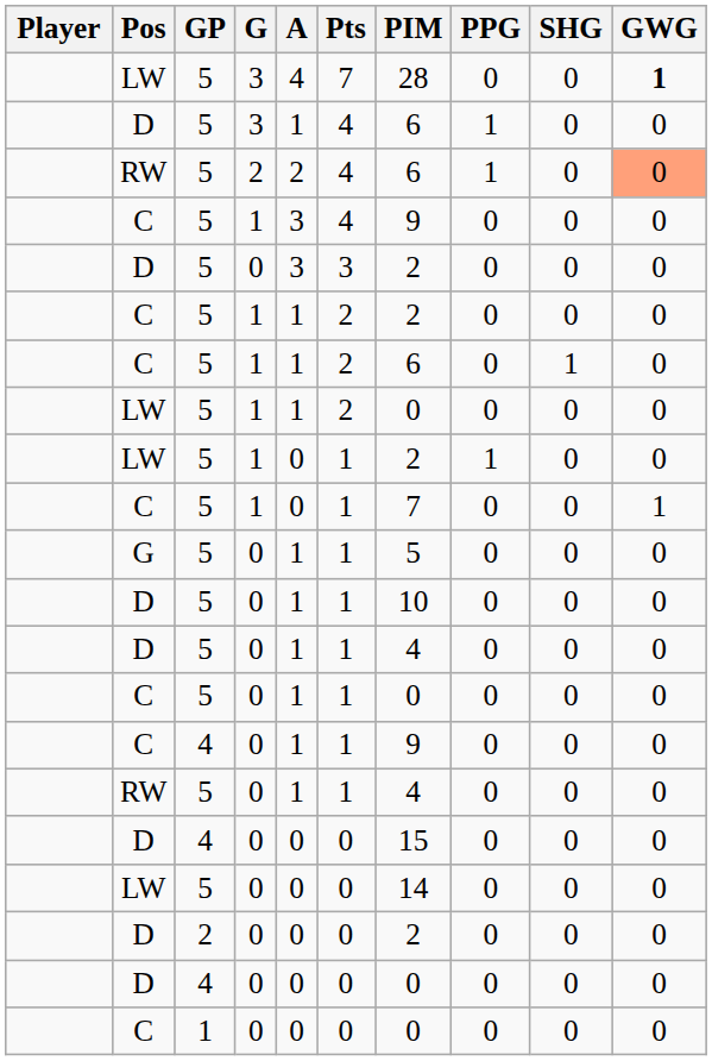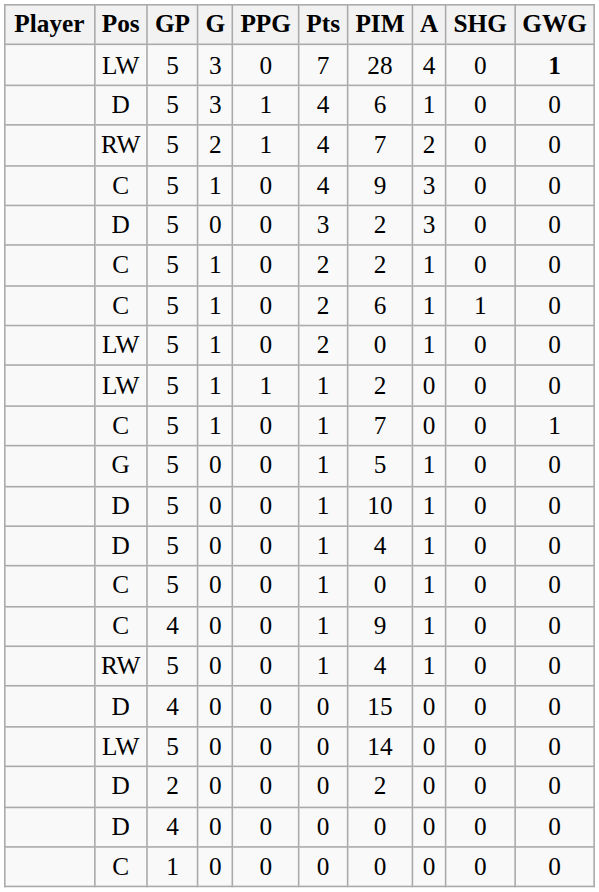columns swapped: A <-> PPG
RW / 2 | PIM: 6 -> 7
RW / 2 | GWG: lightsalmon background -> no background
